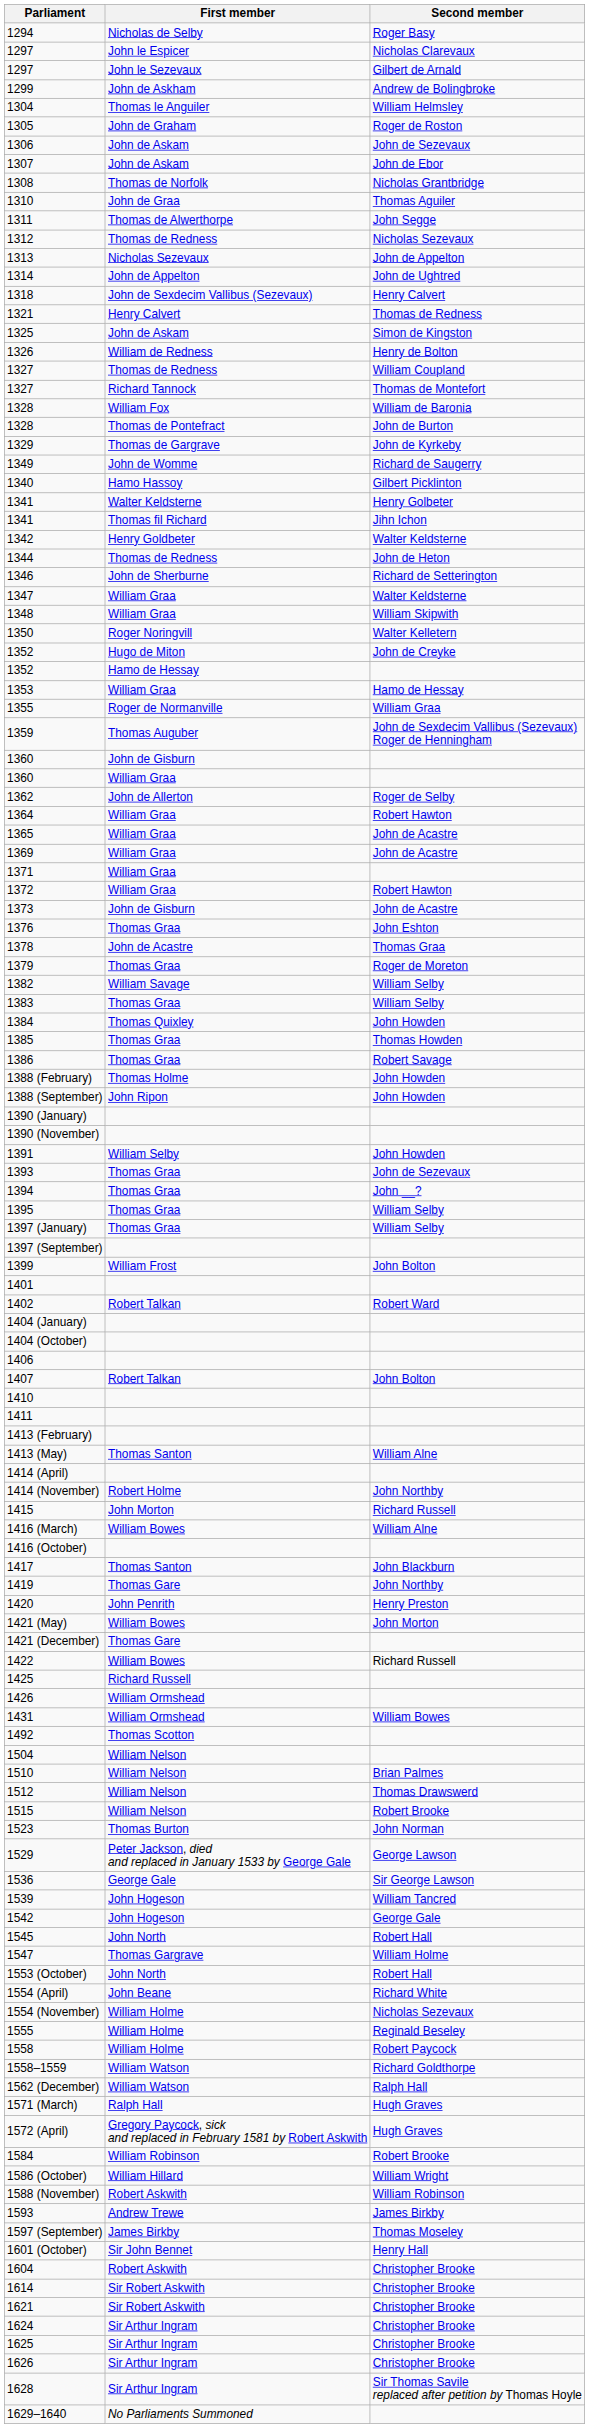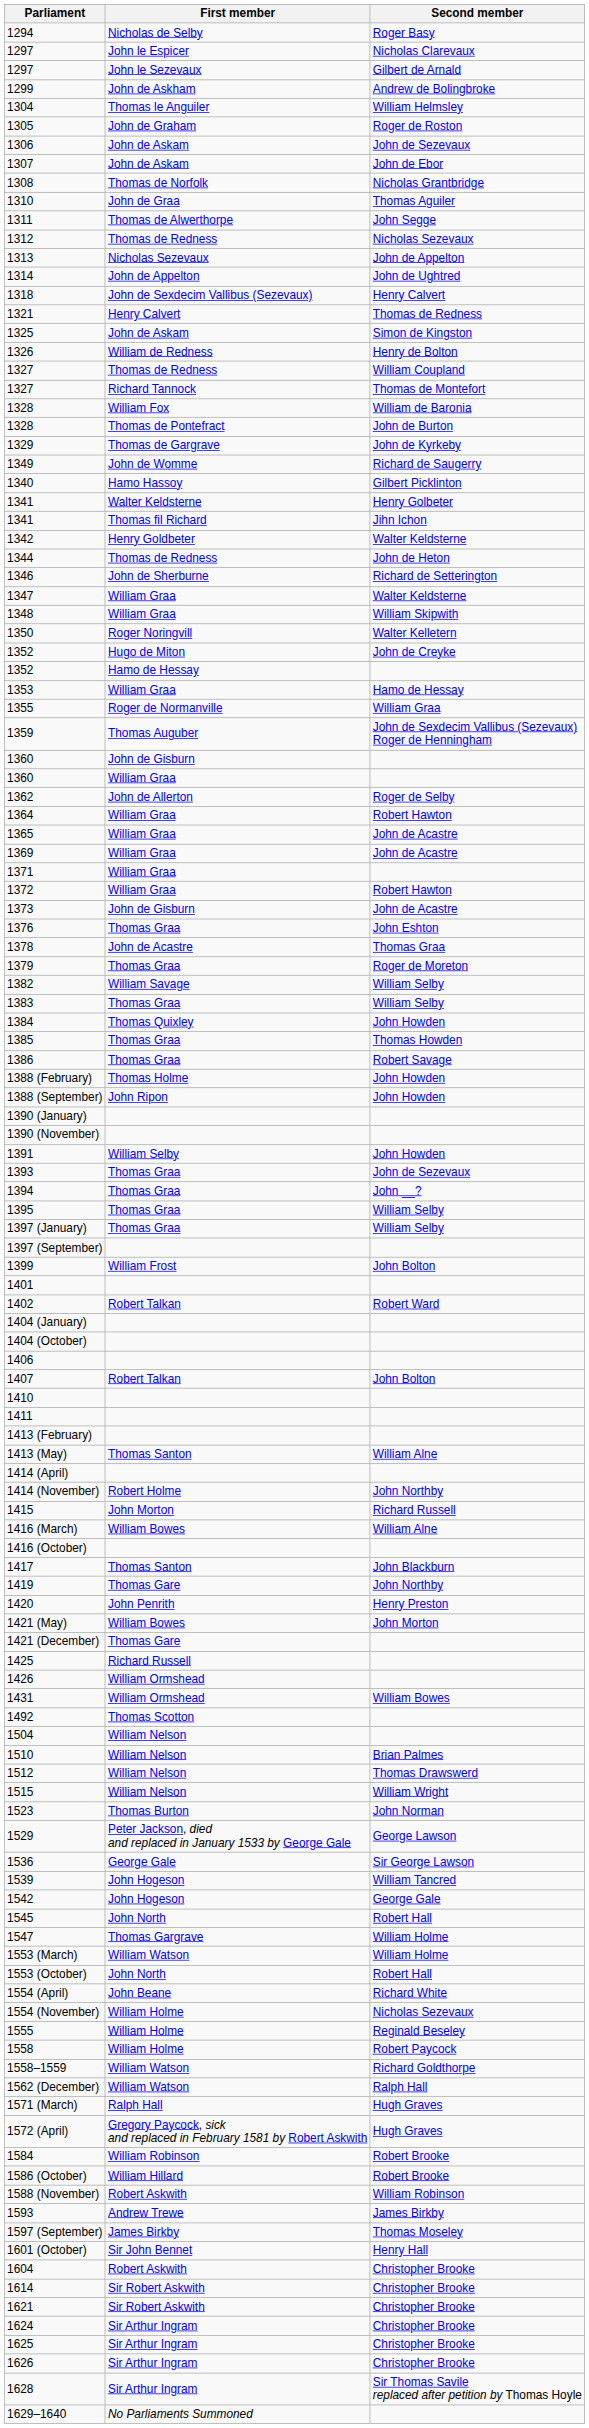- row: 1422 | William Bowes | Richard Russell
1515 | Second member: Robert Brooke -> William Wright
+ row: 1553 (March) | William Watson | William Holme
1586 (October) | Second member: William Wright -> Robert Brooke
